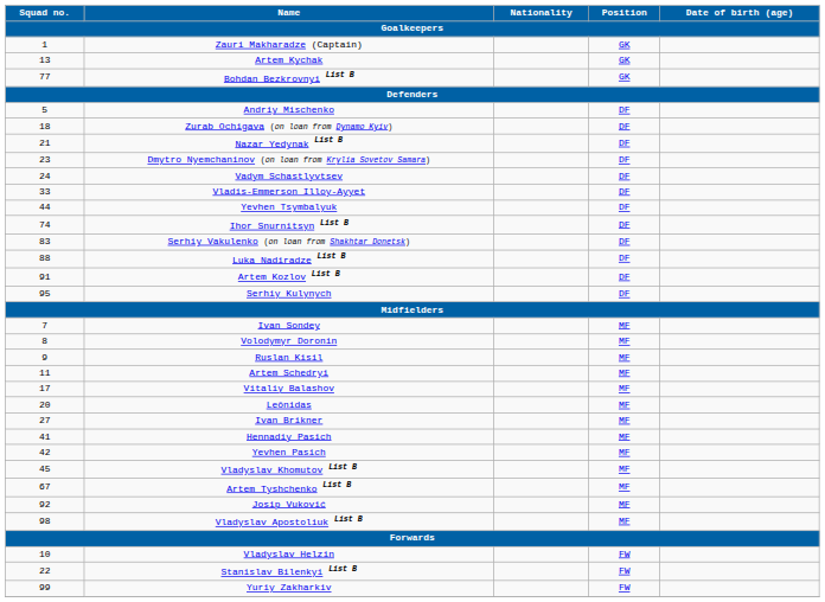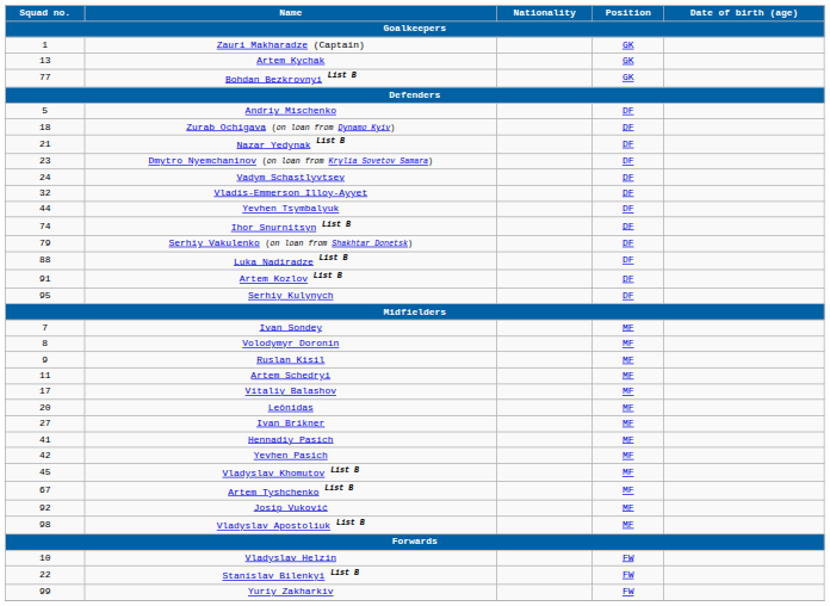Vladis-Emmerson Illoy-Ayyet | Squad no. / Goalkeepers: 33 -> 32
Serhiy Vakulenko (on loan from Shakhtar Donetsk) | Squad no. / Goalkeepers: 83 -> 79
